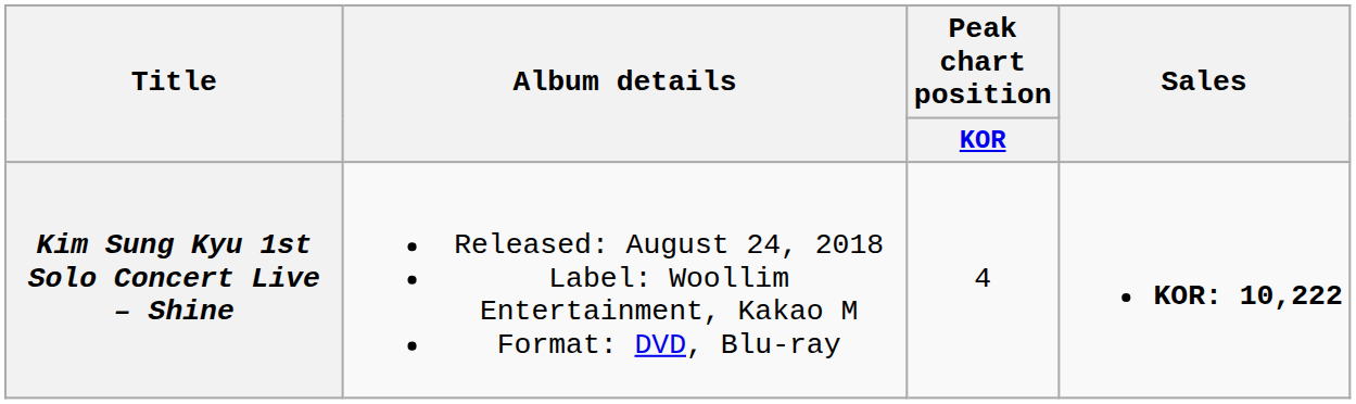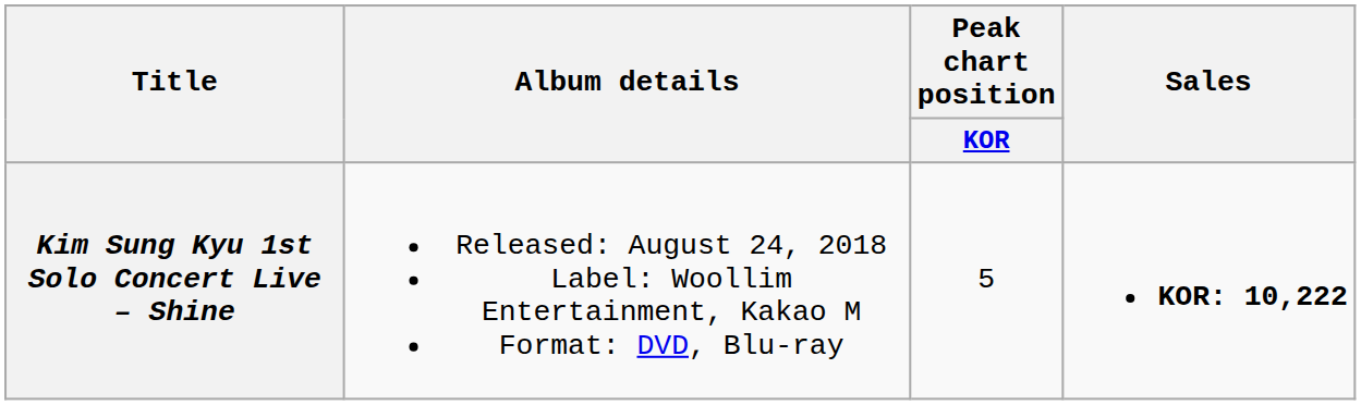Kim Sung Kyu 1st Solo Concert Live – Shine | Peak chart position / KOR: 4 -> 5
